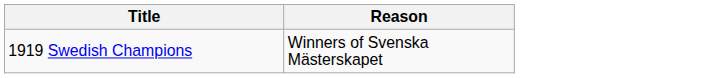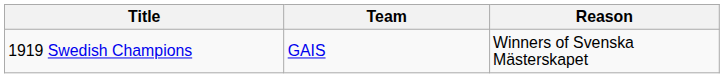+ column: Team | GAIS
